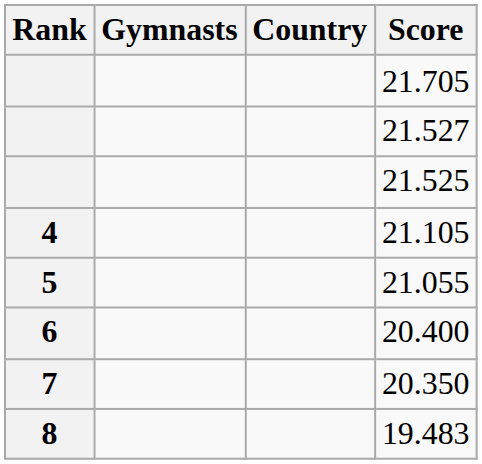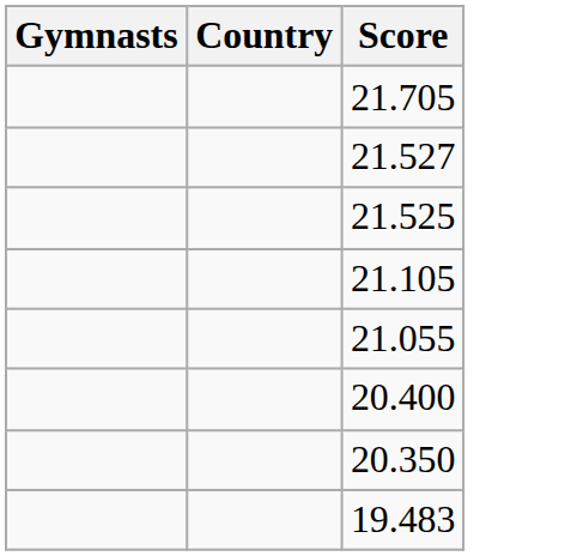- column: Rank | 4 | 5 | 6 | 7 | 8
